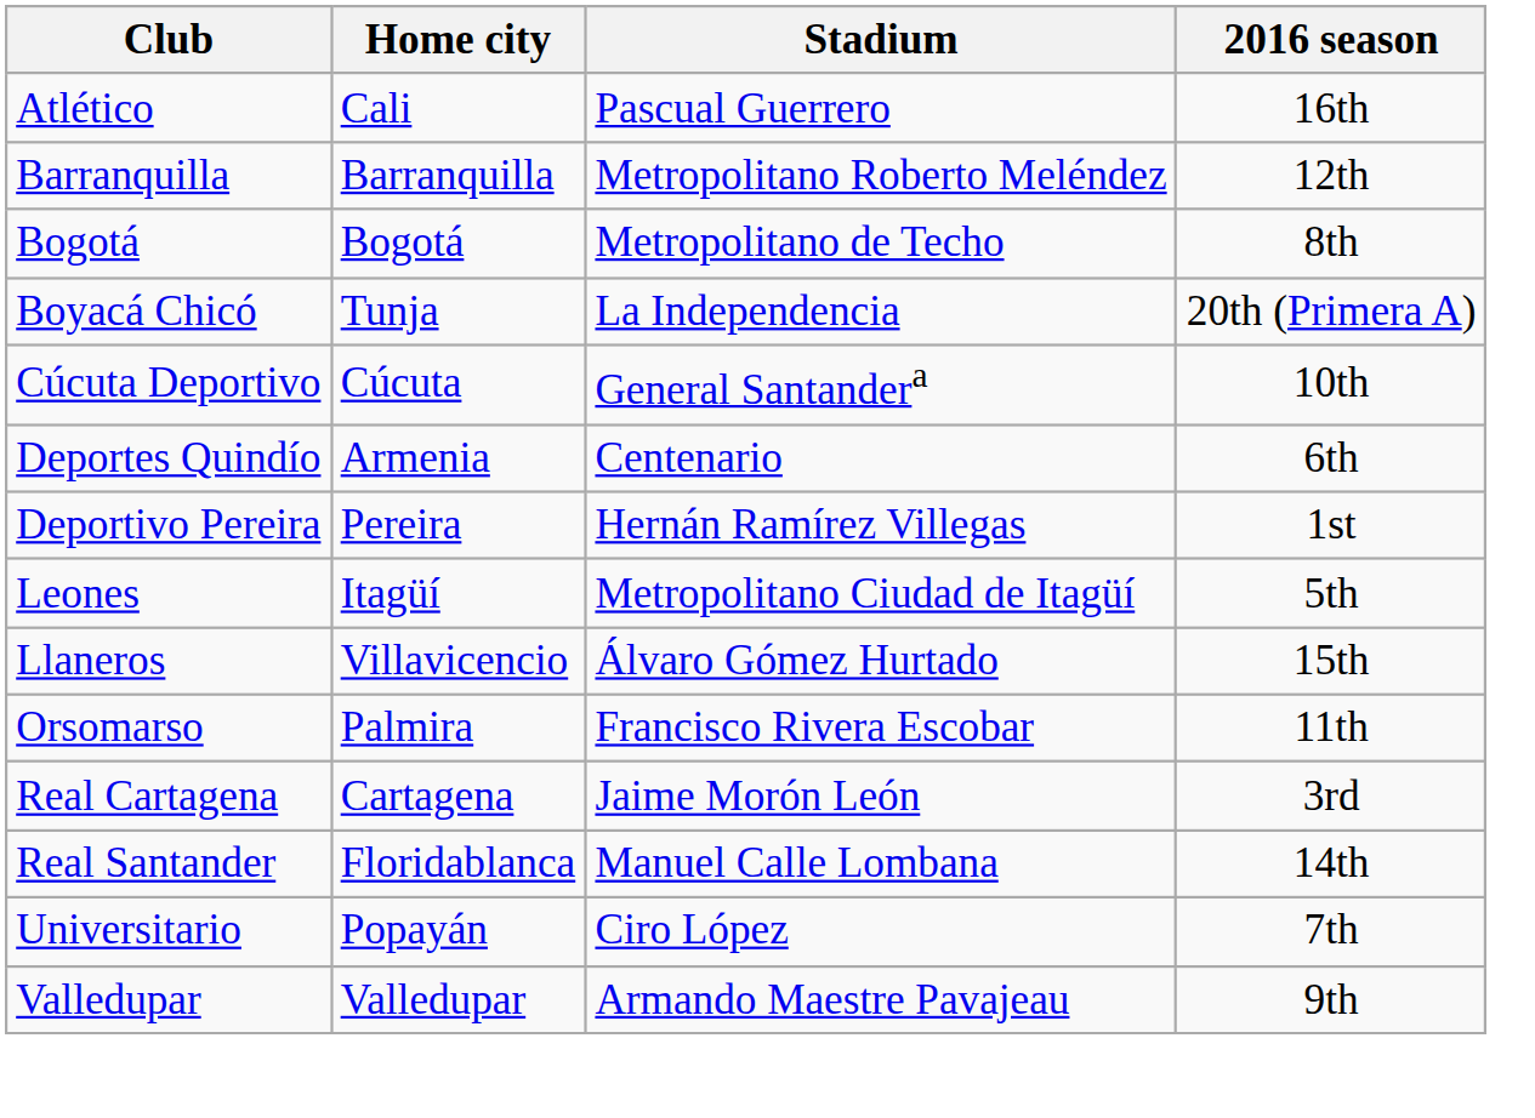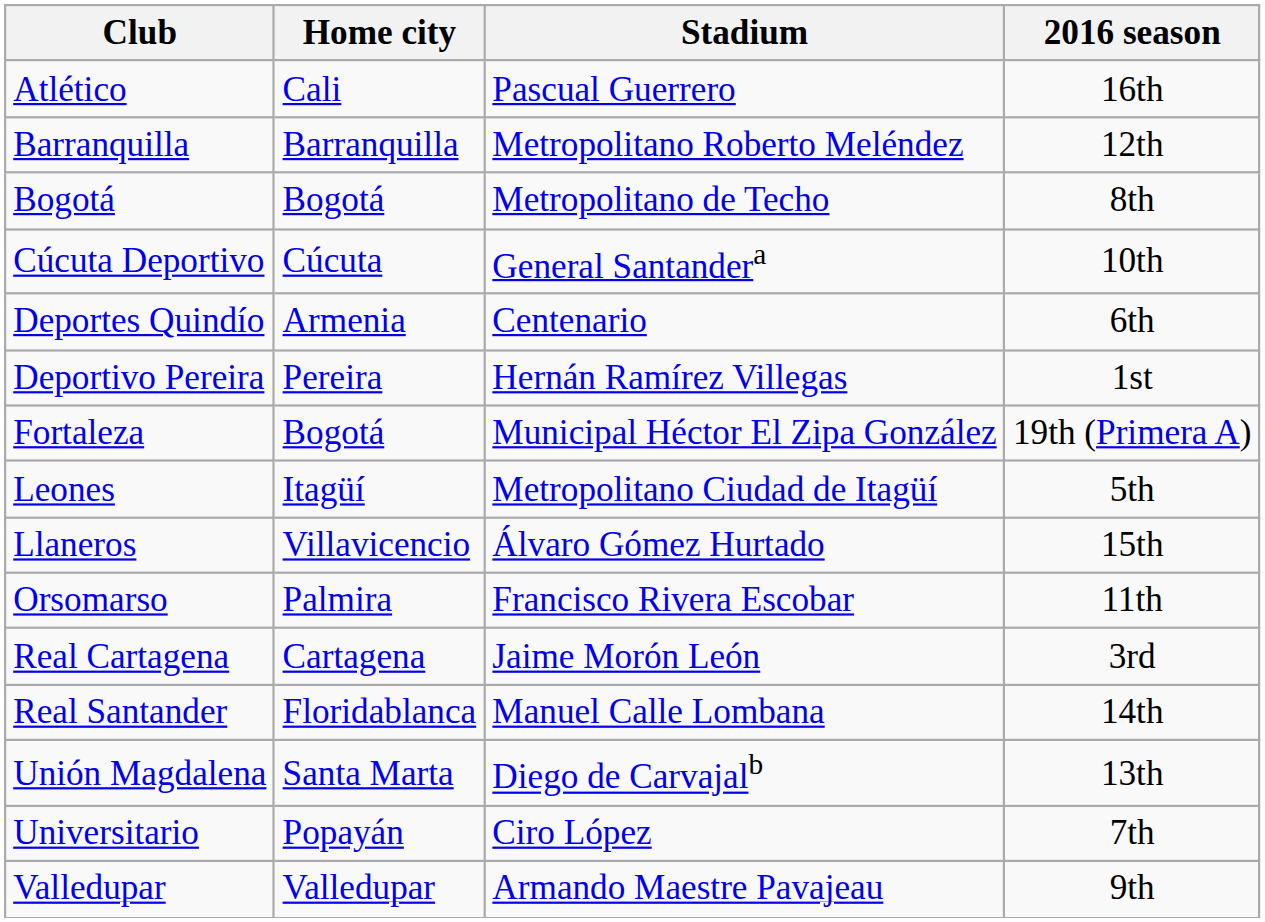- row: Boyacá Chicó | Tunja | La Independencia | 20th (Primera A)
+ row: Fortaleza | Bogotá | Municipal Héctor El Zipa González | 19th (Primera A)
+ row: Unión Magdalena | Santa Marta | Diego de Carvajalb | 13th
